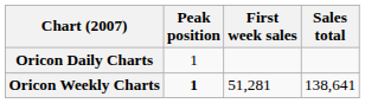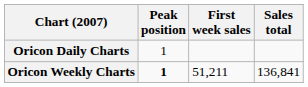Oricon Weekly Charts | First week sales: 51,281 -> 51,211
Oricon Weekly Charts | Sales total: 138,641 -> 136,841
